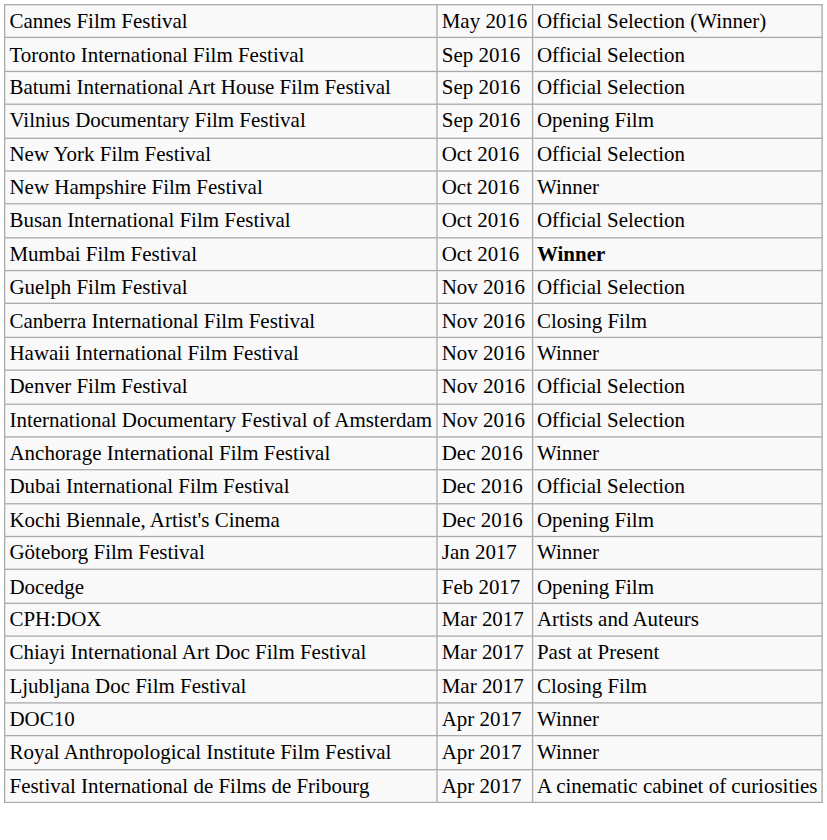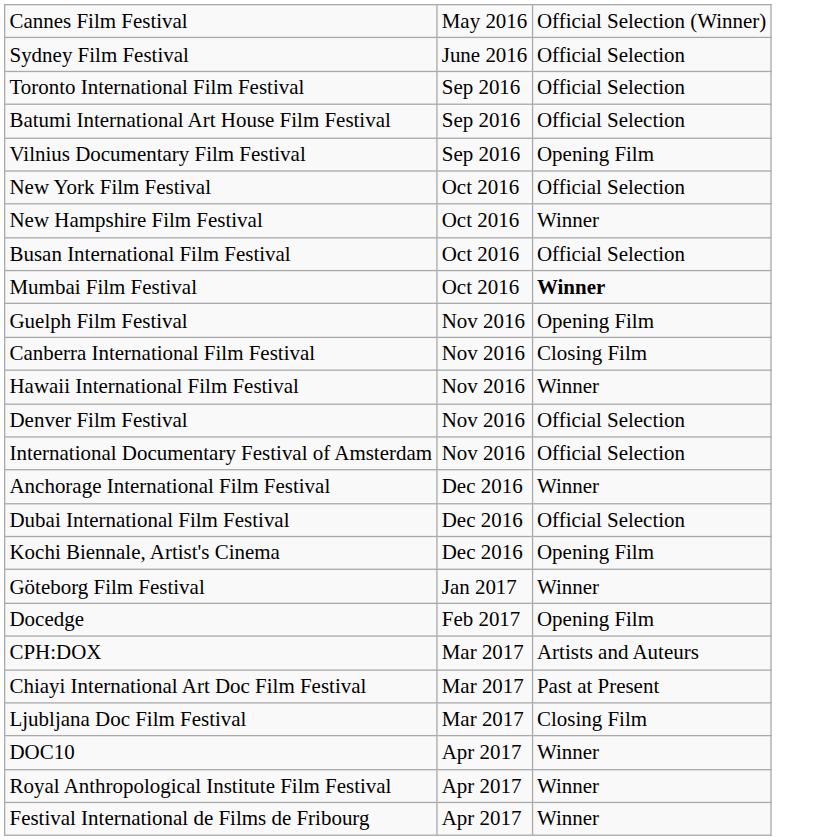+ row: Sydney Film Festival | June 2016 | Official Selection
Guelph Film Festival | column 3: Official Selection -> Opening Film
Festival International de Films de Fribourg | column 3: A cinematic cabinet of curiosities -> Winner
